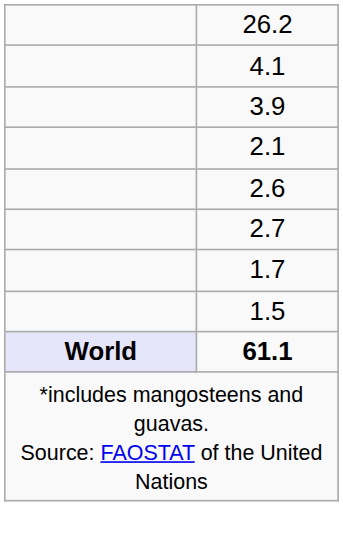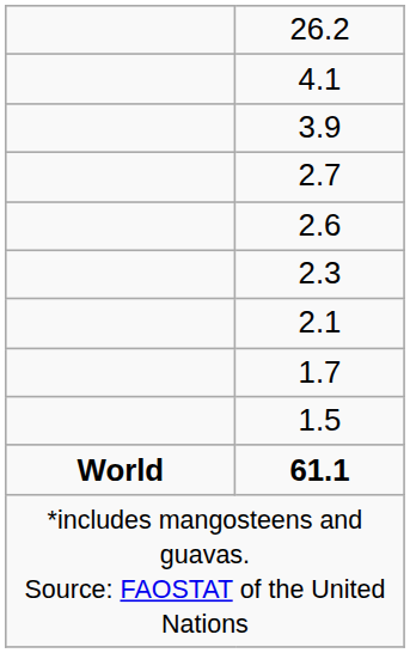rows swapped: 2.7 <-> 2.1
+ row: 2.3
61.1 | column 1: lavender background -> no background
